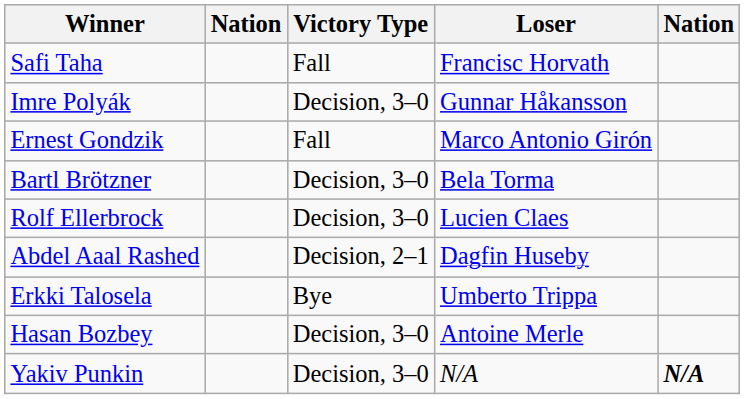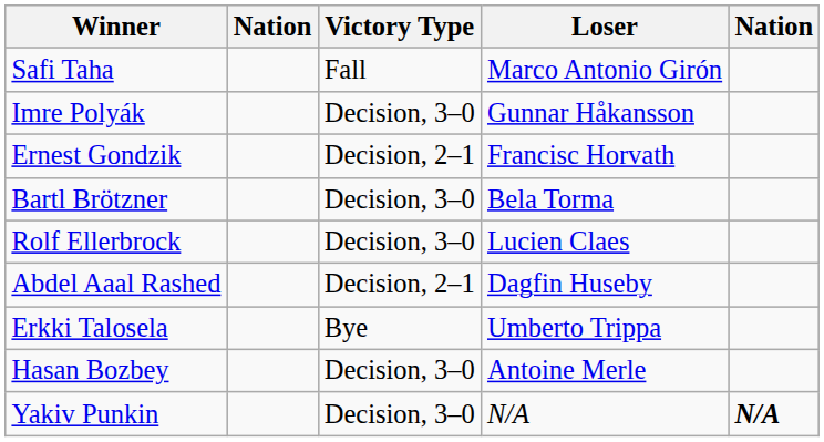Safi Taha | Loser: Francisc Horvath -> Marco Antonio Girón
Ernest Gondzik | Victory Type: Fall -> Decision, 2–1
Ernest Gondzik | Loser: Marco Antonio Girón -> Francisc Horvath
